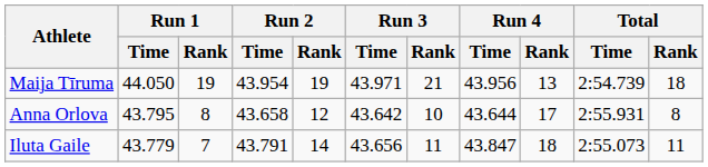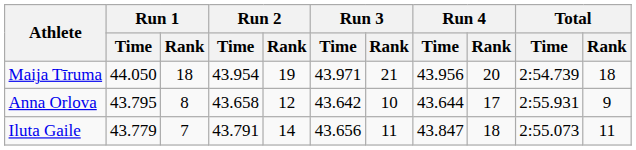Maija Tīruma | Run 1 / Rank: 19 -> 18
Maija Tīruma | Run 4 / Rank: 13 -> 20
Anna Orlova | Total / Rank: 8 -> 9
